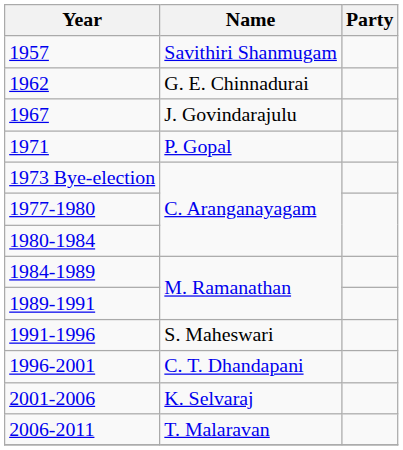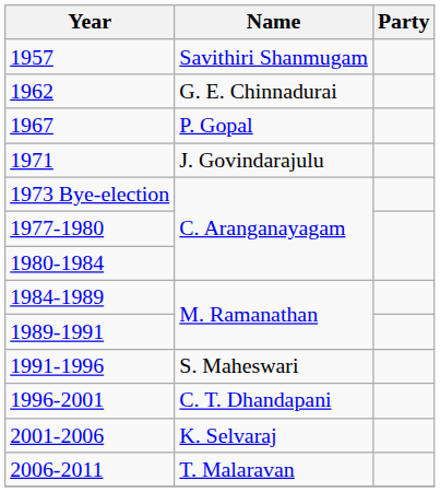1967 | Name: J. Govindarajulu -> P. Gopal
1971 | Name: P. Gopal -> J. Govindarajulu
